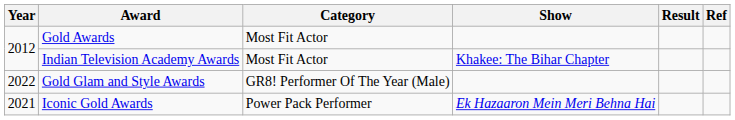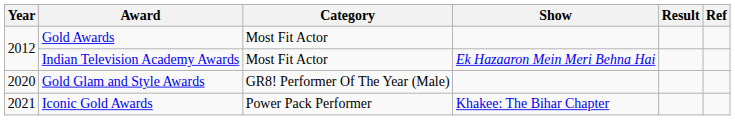Indian Television Academy Awards | Show: Khakee: The Bihar Chapter -> Ek Hazaaron Mein Meri Behna Hai
Gold Glam and Style Awards | Year: 2022 -> 2020
Iconic Gold Awards | Show: Ek Hazaaron Mein Meri Behna Hai -> Khakee: The Bihar Chapter
